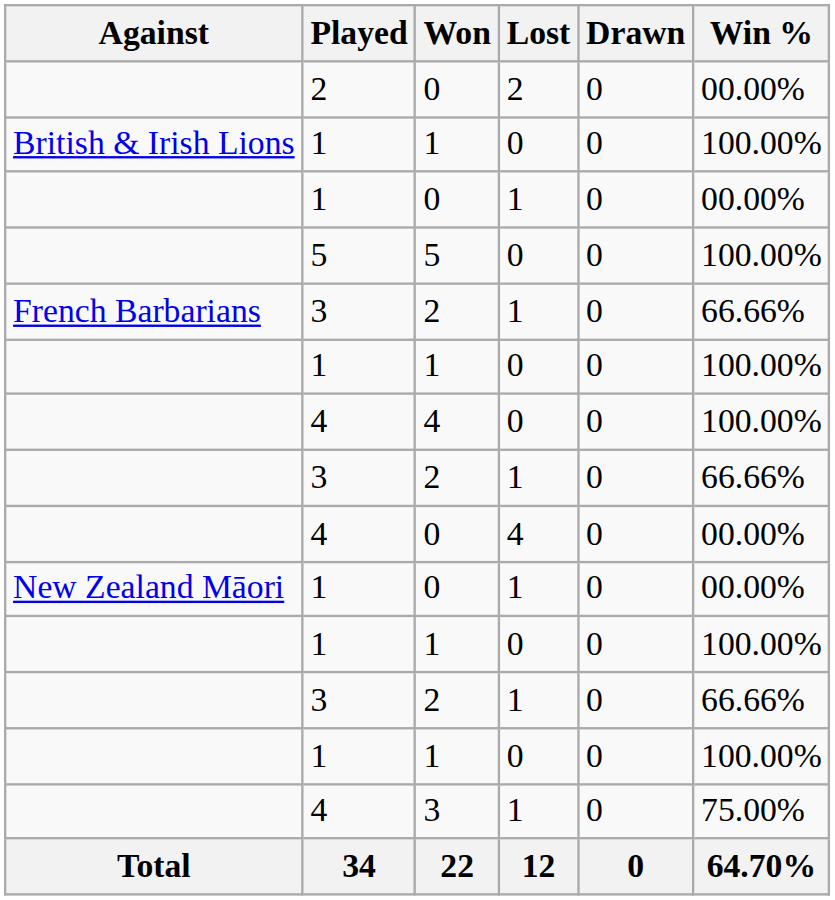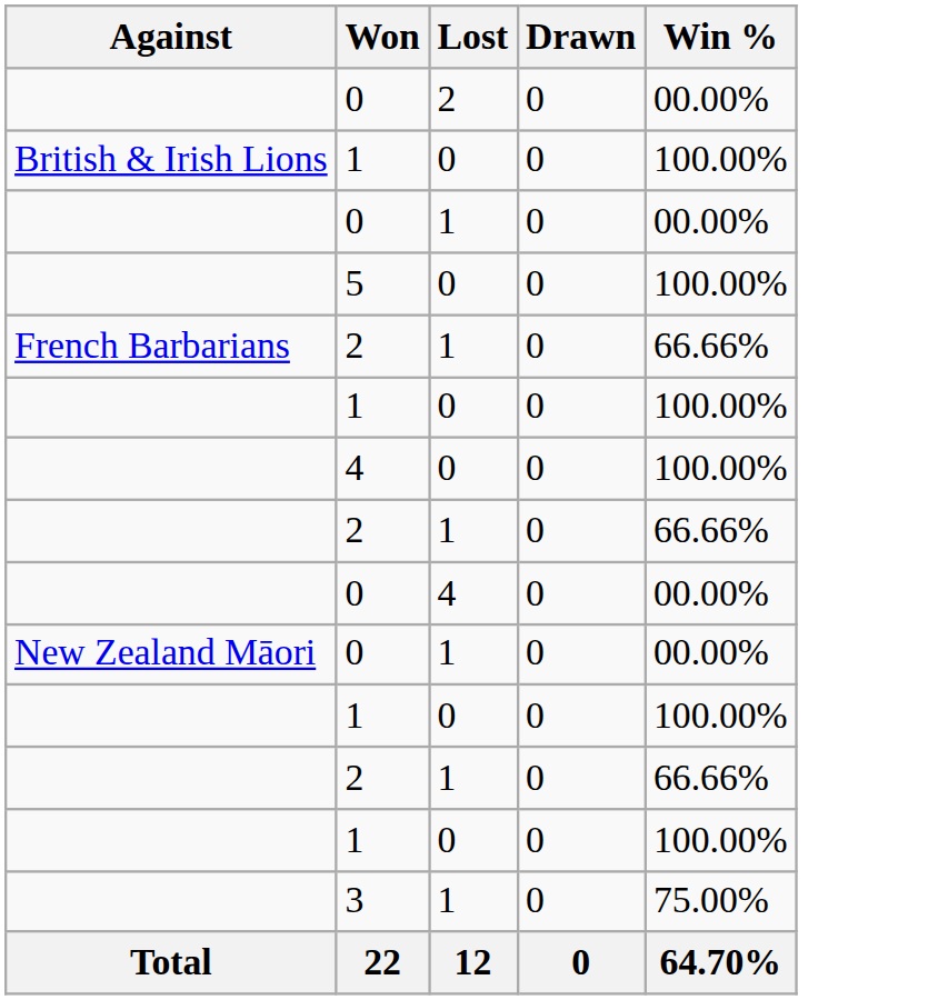- column: Played | 2 | 1 | 1 | 5 | 3 | 1 | 4 | 3 | 4 | 1 | 1 | 3 | 1 | 4 | 34
